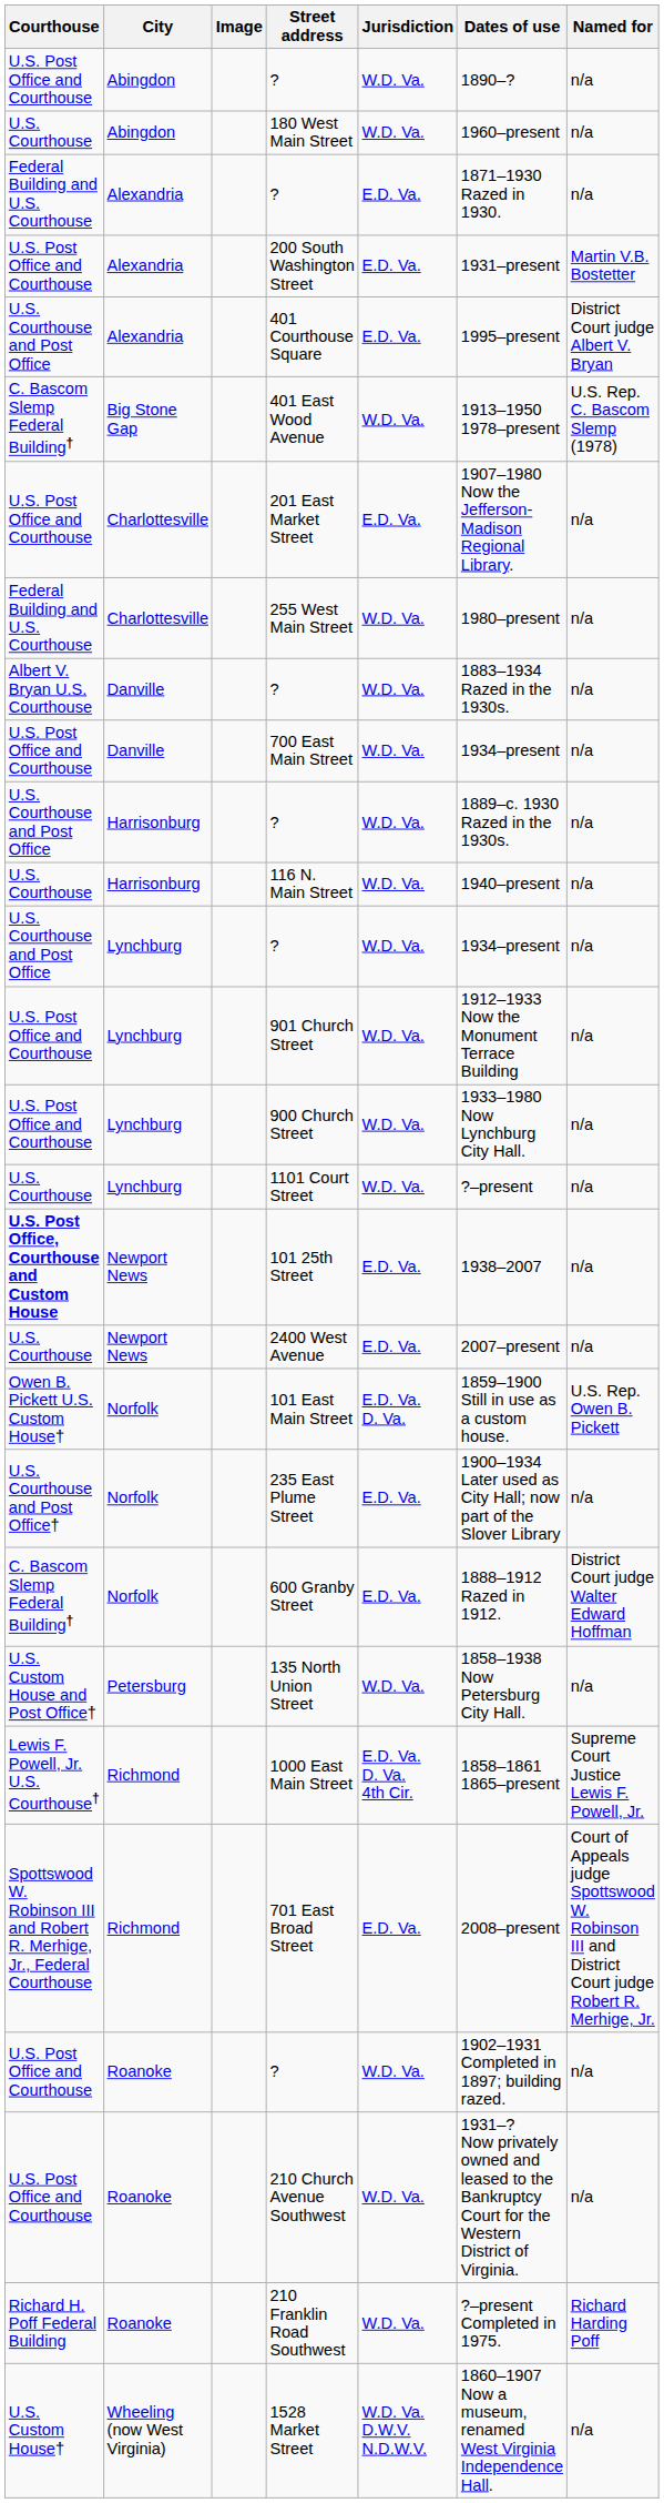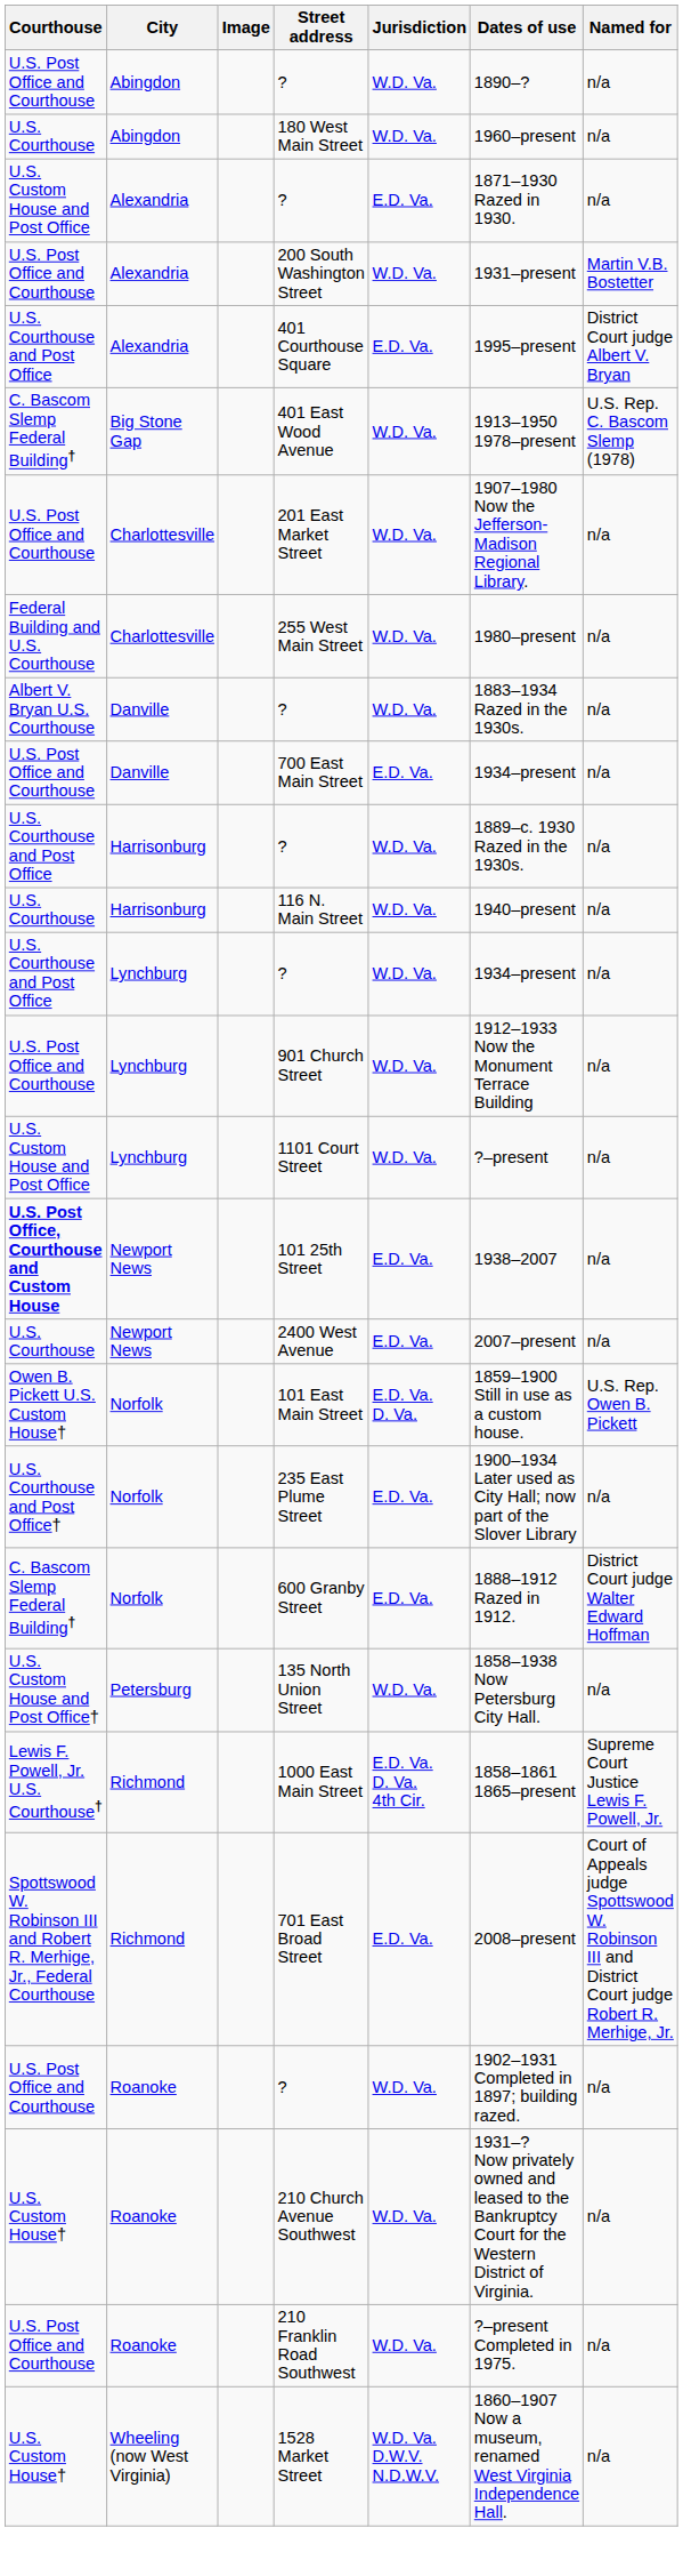Alexandria / ? | Courthouse: Federal Building and U.S. Courthouse -> U.S. Custom House and Post Office
200 South Washington Street | Jurisdiction: E.D. Va. -> W.D. Va.
201 East Market Street | Jurisdiction: E.D. Va. -> W.D. Va.
700 East Main Street | Jurisdiction: W.D. Va. -> E.D. Va.
- row: U.S. Post Office and Courthouse | Lynchburg | 900 Church Street | W.D. Va. | 1933–1980 Now Lynchburg City Hall. | n/a
1101 Court Street | Courthouse: U.S. Courthouse -> U.S. Custom House and Post Office
210 Church Avenue Southwest | Courthouse: U.S. Post Office and Courthouse -> U.S. Custom House†
210 Franklin Road Southwest | Courthouse: Richard H. Poff Federal Building -> U.S. Post Office and Courthouse
210 Franklin Road Southwest | Named for: Richard Harding Poff -> n/a
